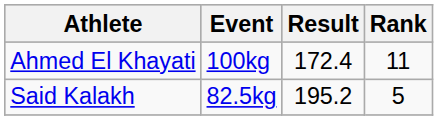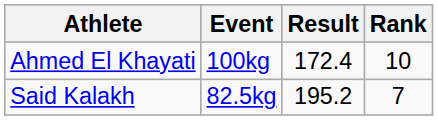Ahmed El Khayati | Rank: 11 -> 10
Said Kalakh | Rank: 5 -> 7
